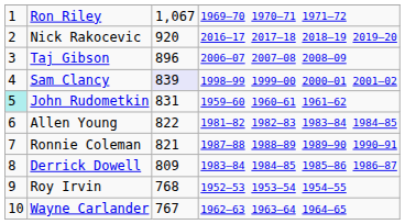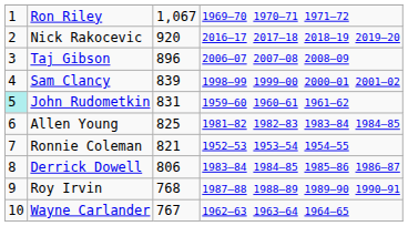Sam Clancy | column 3: lavender background -> no background
Allen Young | column 3: 822 -> 825
Ronnie Coleman | column 4: 1987–88 1988–89 1989–90 1990–91 -> 1952–53 1953–54 1954–55
Derrick Dowell | column 3: 809 -> 806
Roy Irvin | column 4: 1952–53 1953–54 1954–55 -> 1987–88 1988–89 1989–90 1990–91
